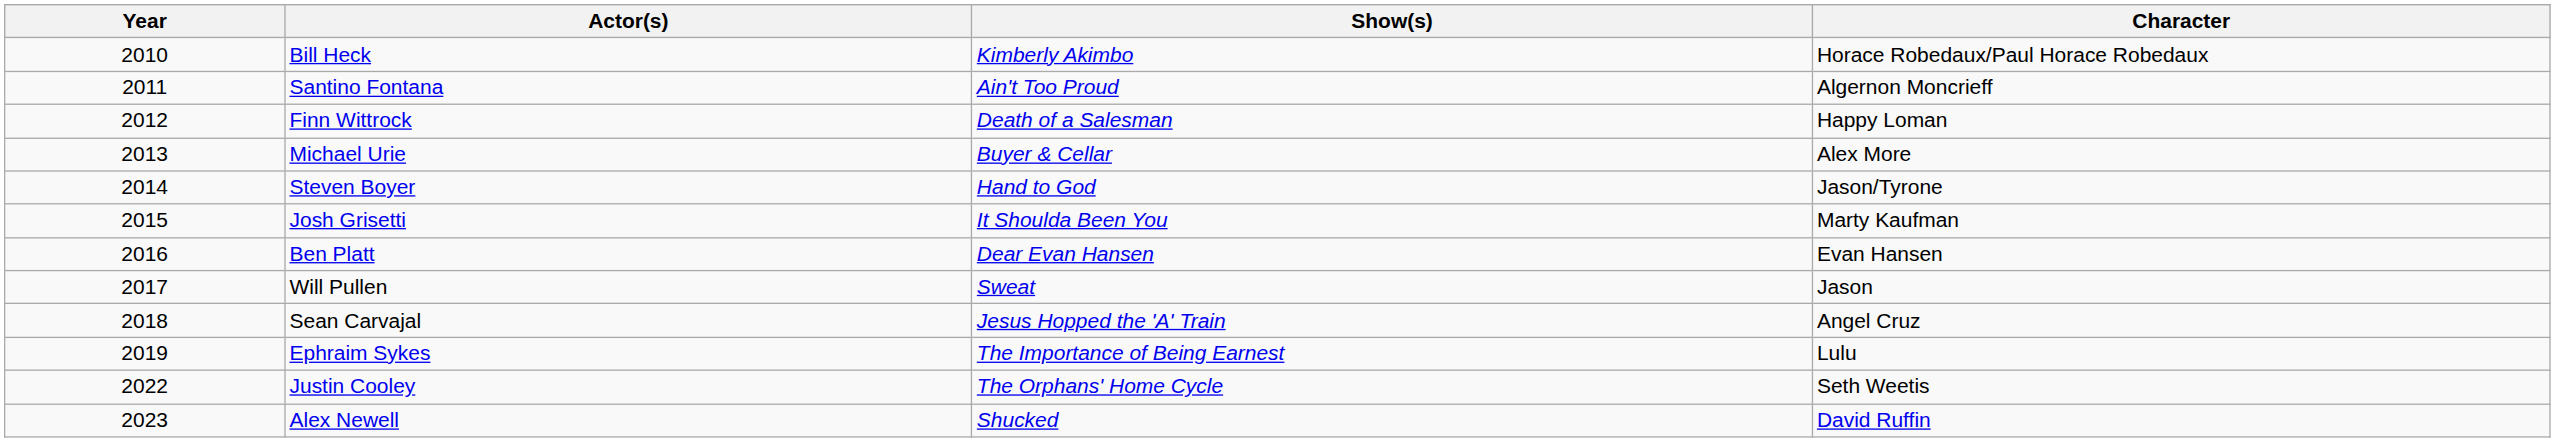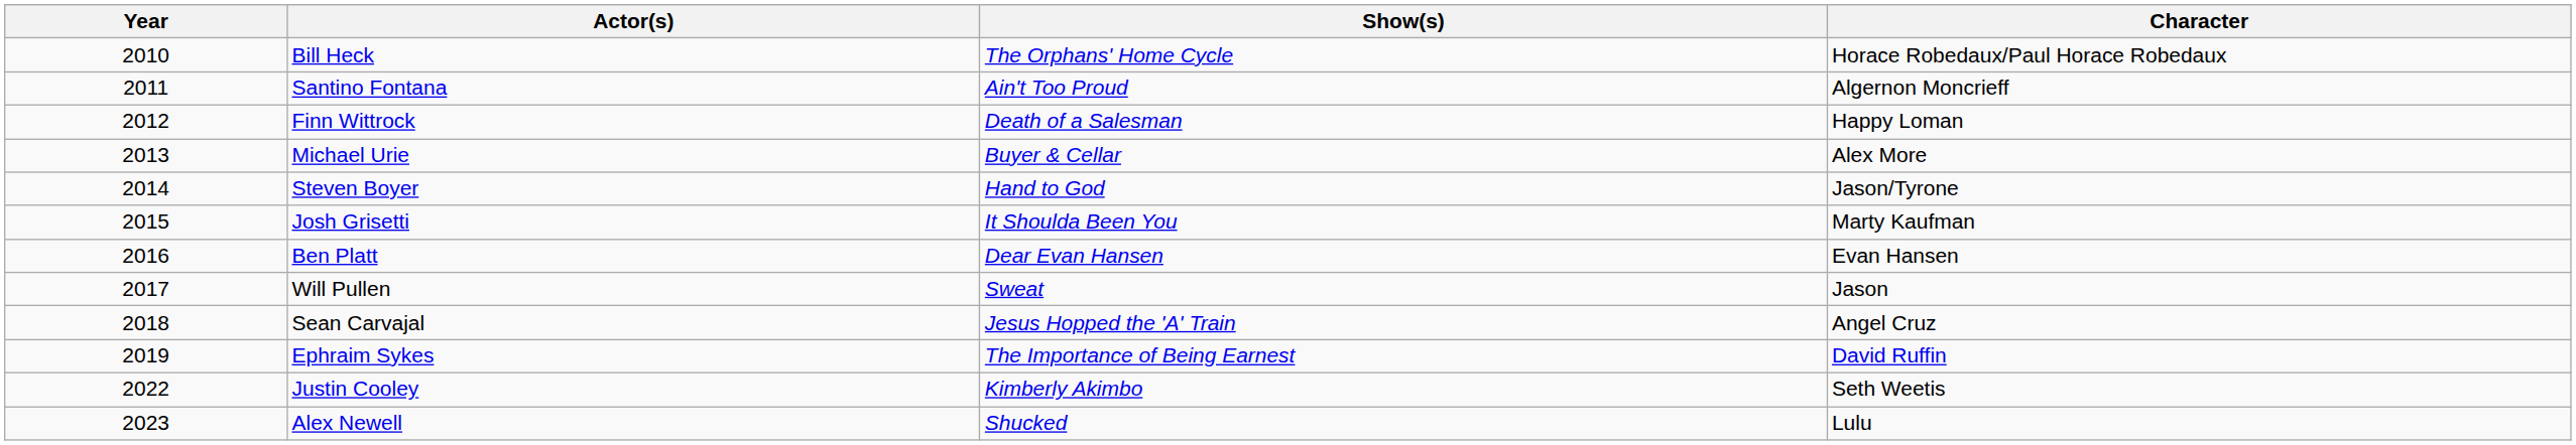Bill Heck | Show(s): Kimberly Akimbo -> The Orphans' Home Cycle
Ephraim Sykes | Character: Lulu -> David Ruffin
Justin Cooley | Show(s): The Orphans' Home Cycle -> Kimberly Akimbo
Alex Newell | Character: David Ruffin -> Lulu
